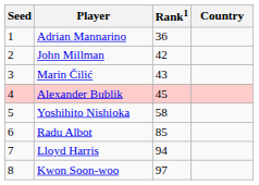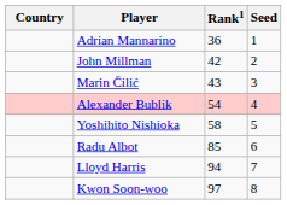columns swapped: Country <-> Seed
Alexander Bublik | Rank1: 45 -> 54
